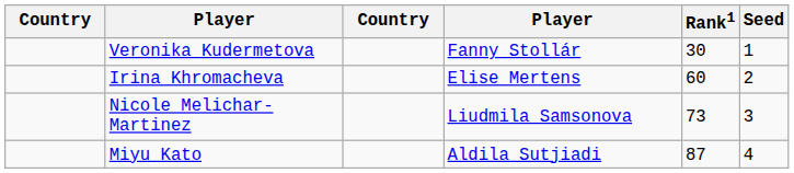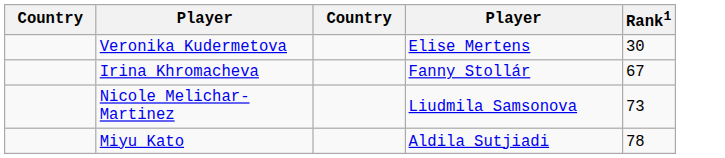- column: Seed | 1 | 2 | 3 | 4
Veronika Kudermetova | column 4: Fanny Stollár -> Elise Mertens
Irina Khromacheva | column 4: Elise Mertens -> Fanny Stollár
Irina Khromacheva | Rank1: 60 -> 67
Miyu Kato | Rank1: 87 -> 78
